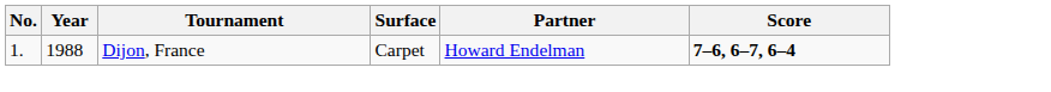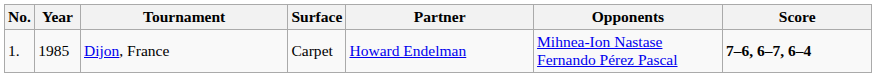+ column: Opponents | Mihnea-Ion Nastase Fernando Pérez Pascal
Dijon, France | Year: 1988 -> 1985
